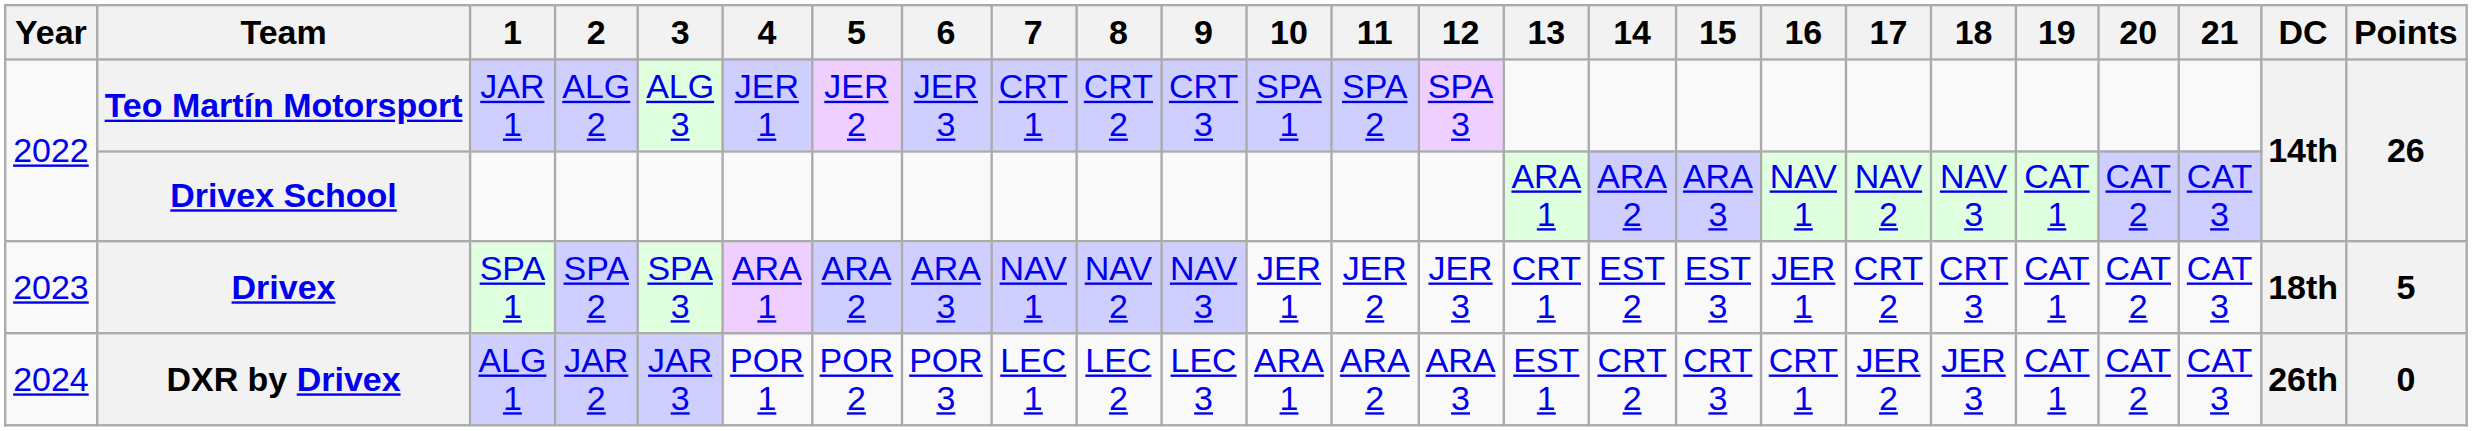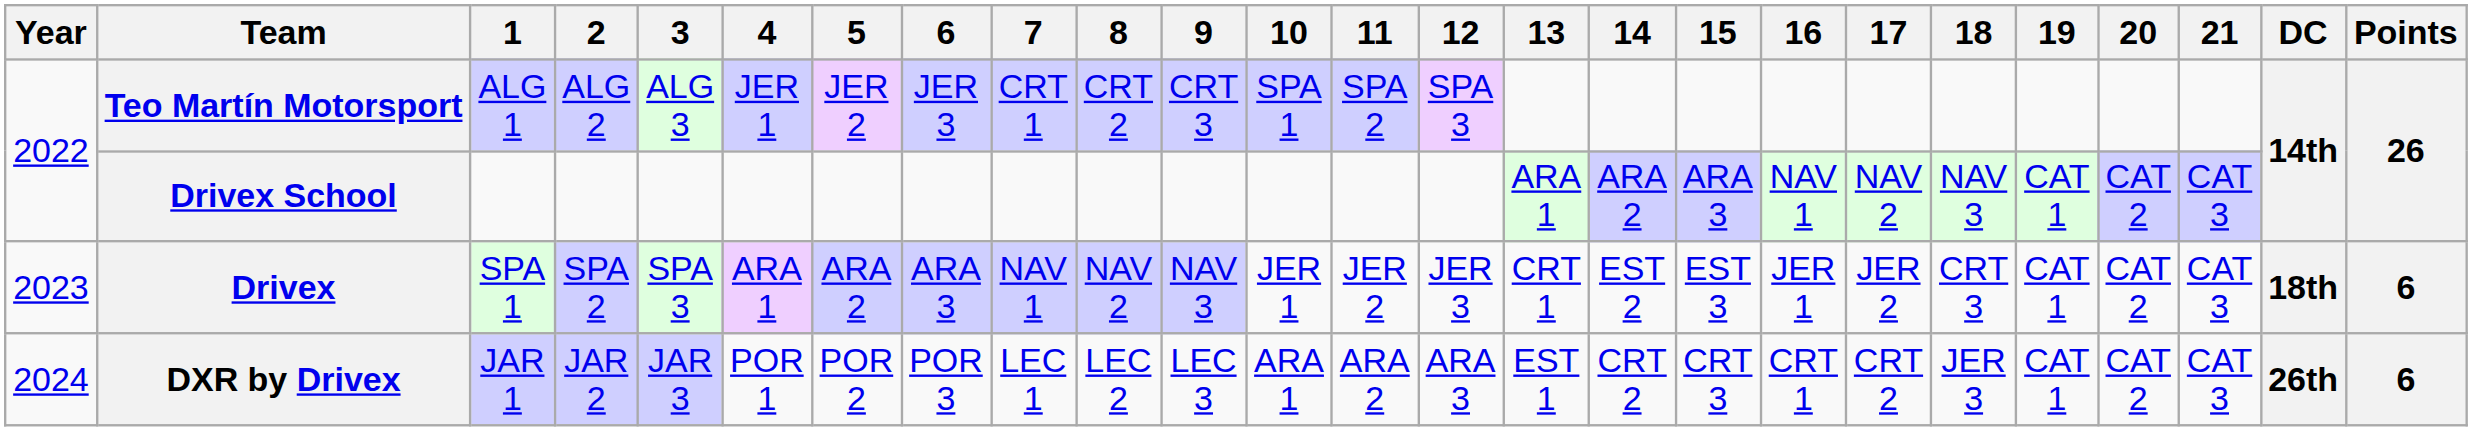Teo Martín Motorsport | 1: JAR 1 -> ALG 1
Drivex | 17: CRT 2 -> JER 2
Drivex | Points: 5 -> 6
DXR by Drivex | 1: ALG 1 -> JAR 1
DXR by Drivex | 17: JER 2 -> CRT 2
DXR by Drivex | Points: 0 -> 6
